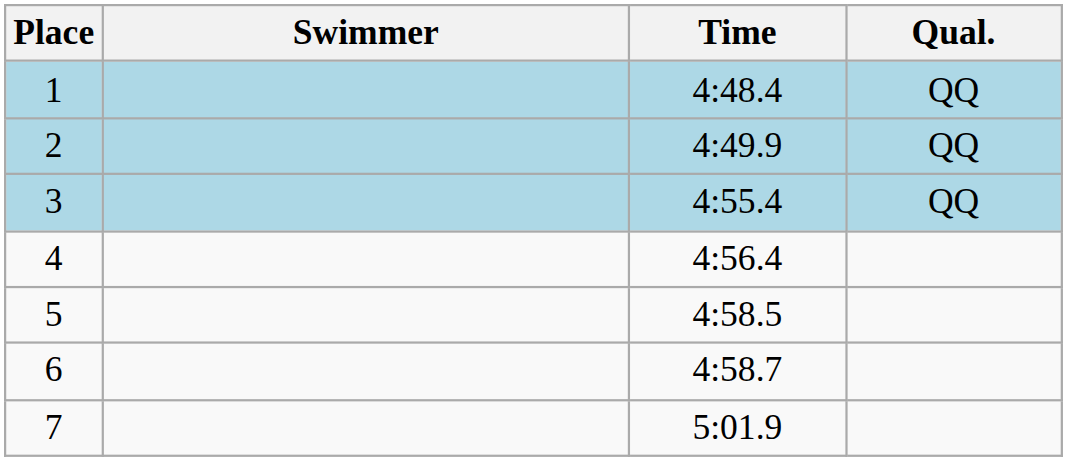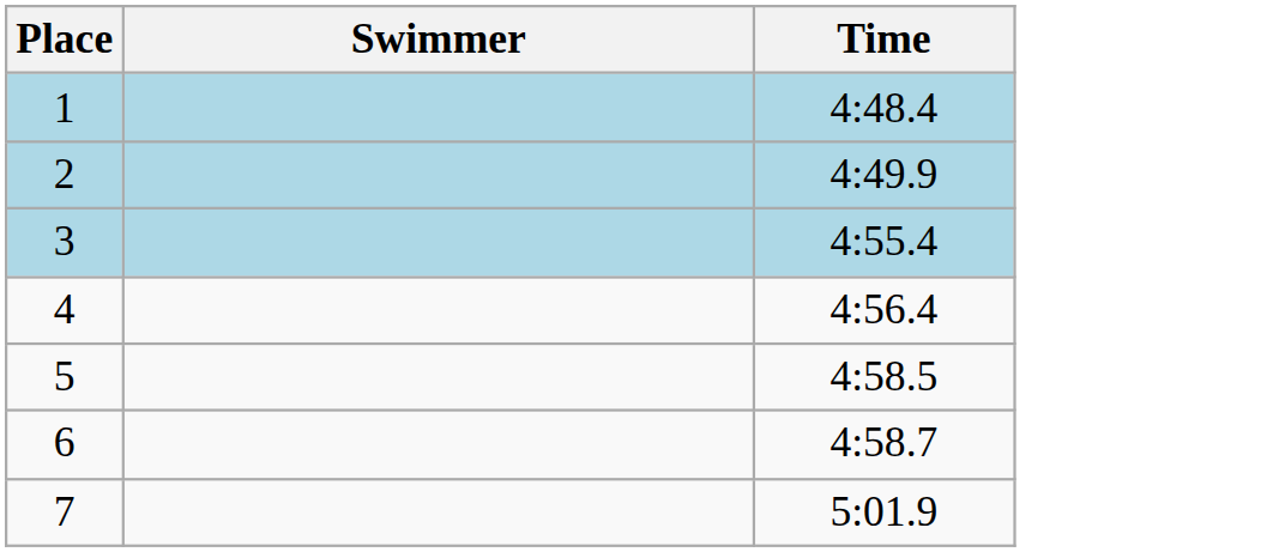- column: Qual. | QQ | QQ | QQ
